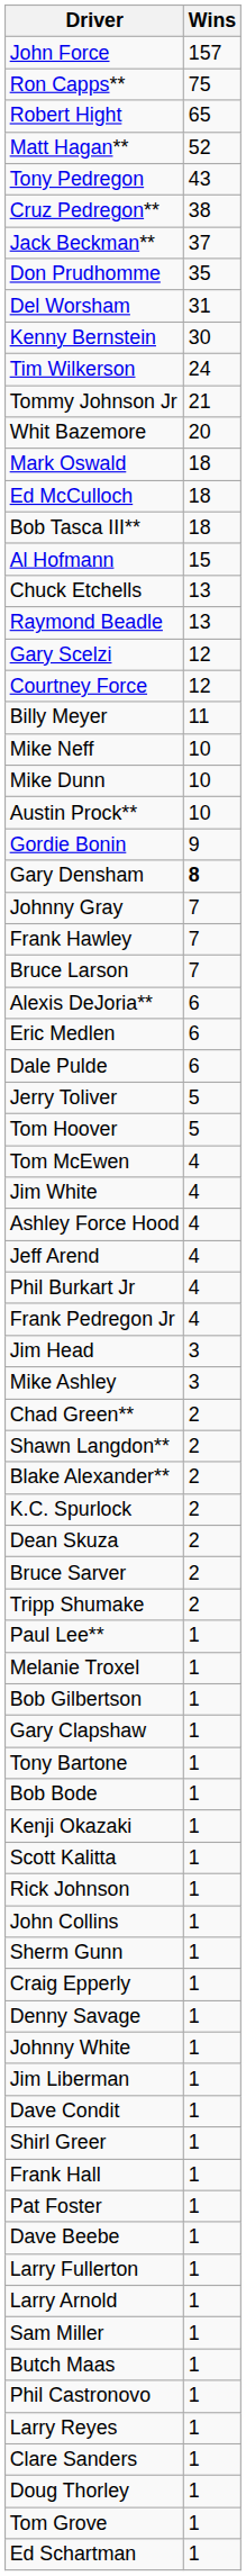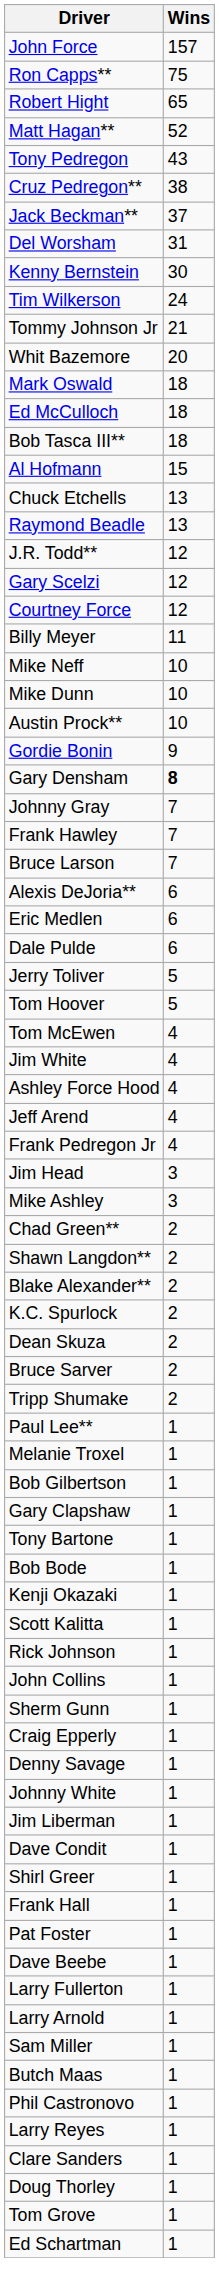- row: Don Prudhomme | 35
+ row: J.R. Todd** | 12
- row: Phil Burkart Jr | 4
